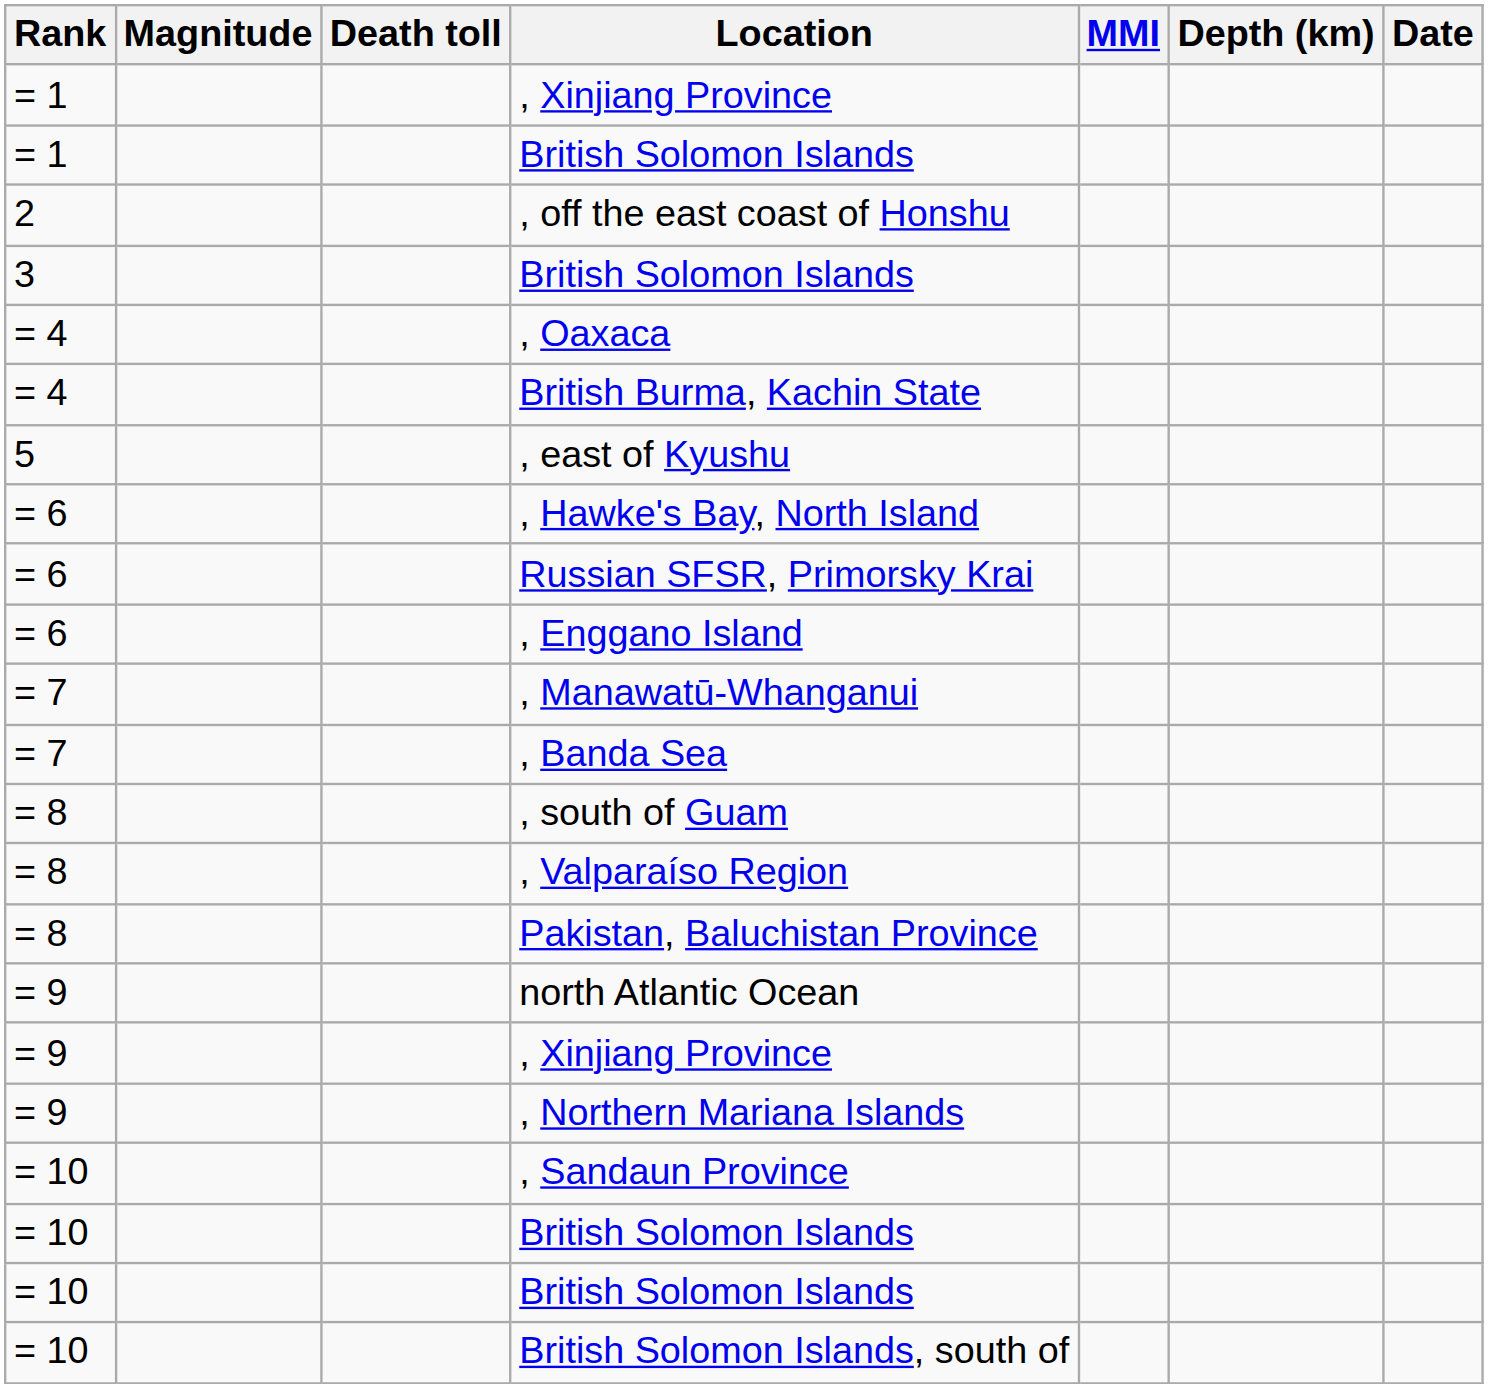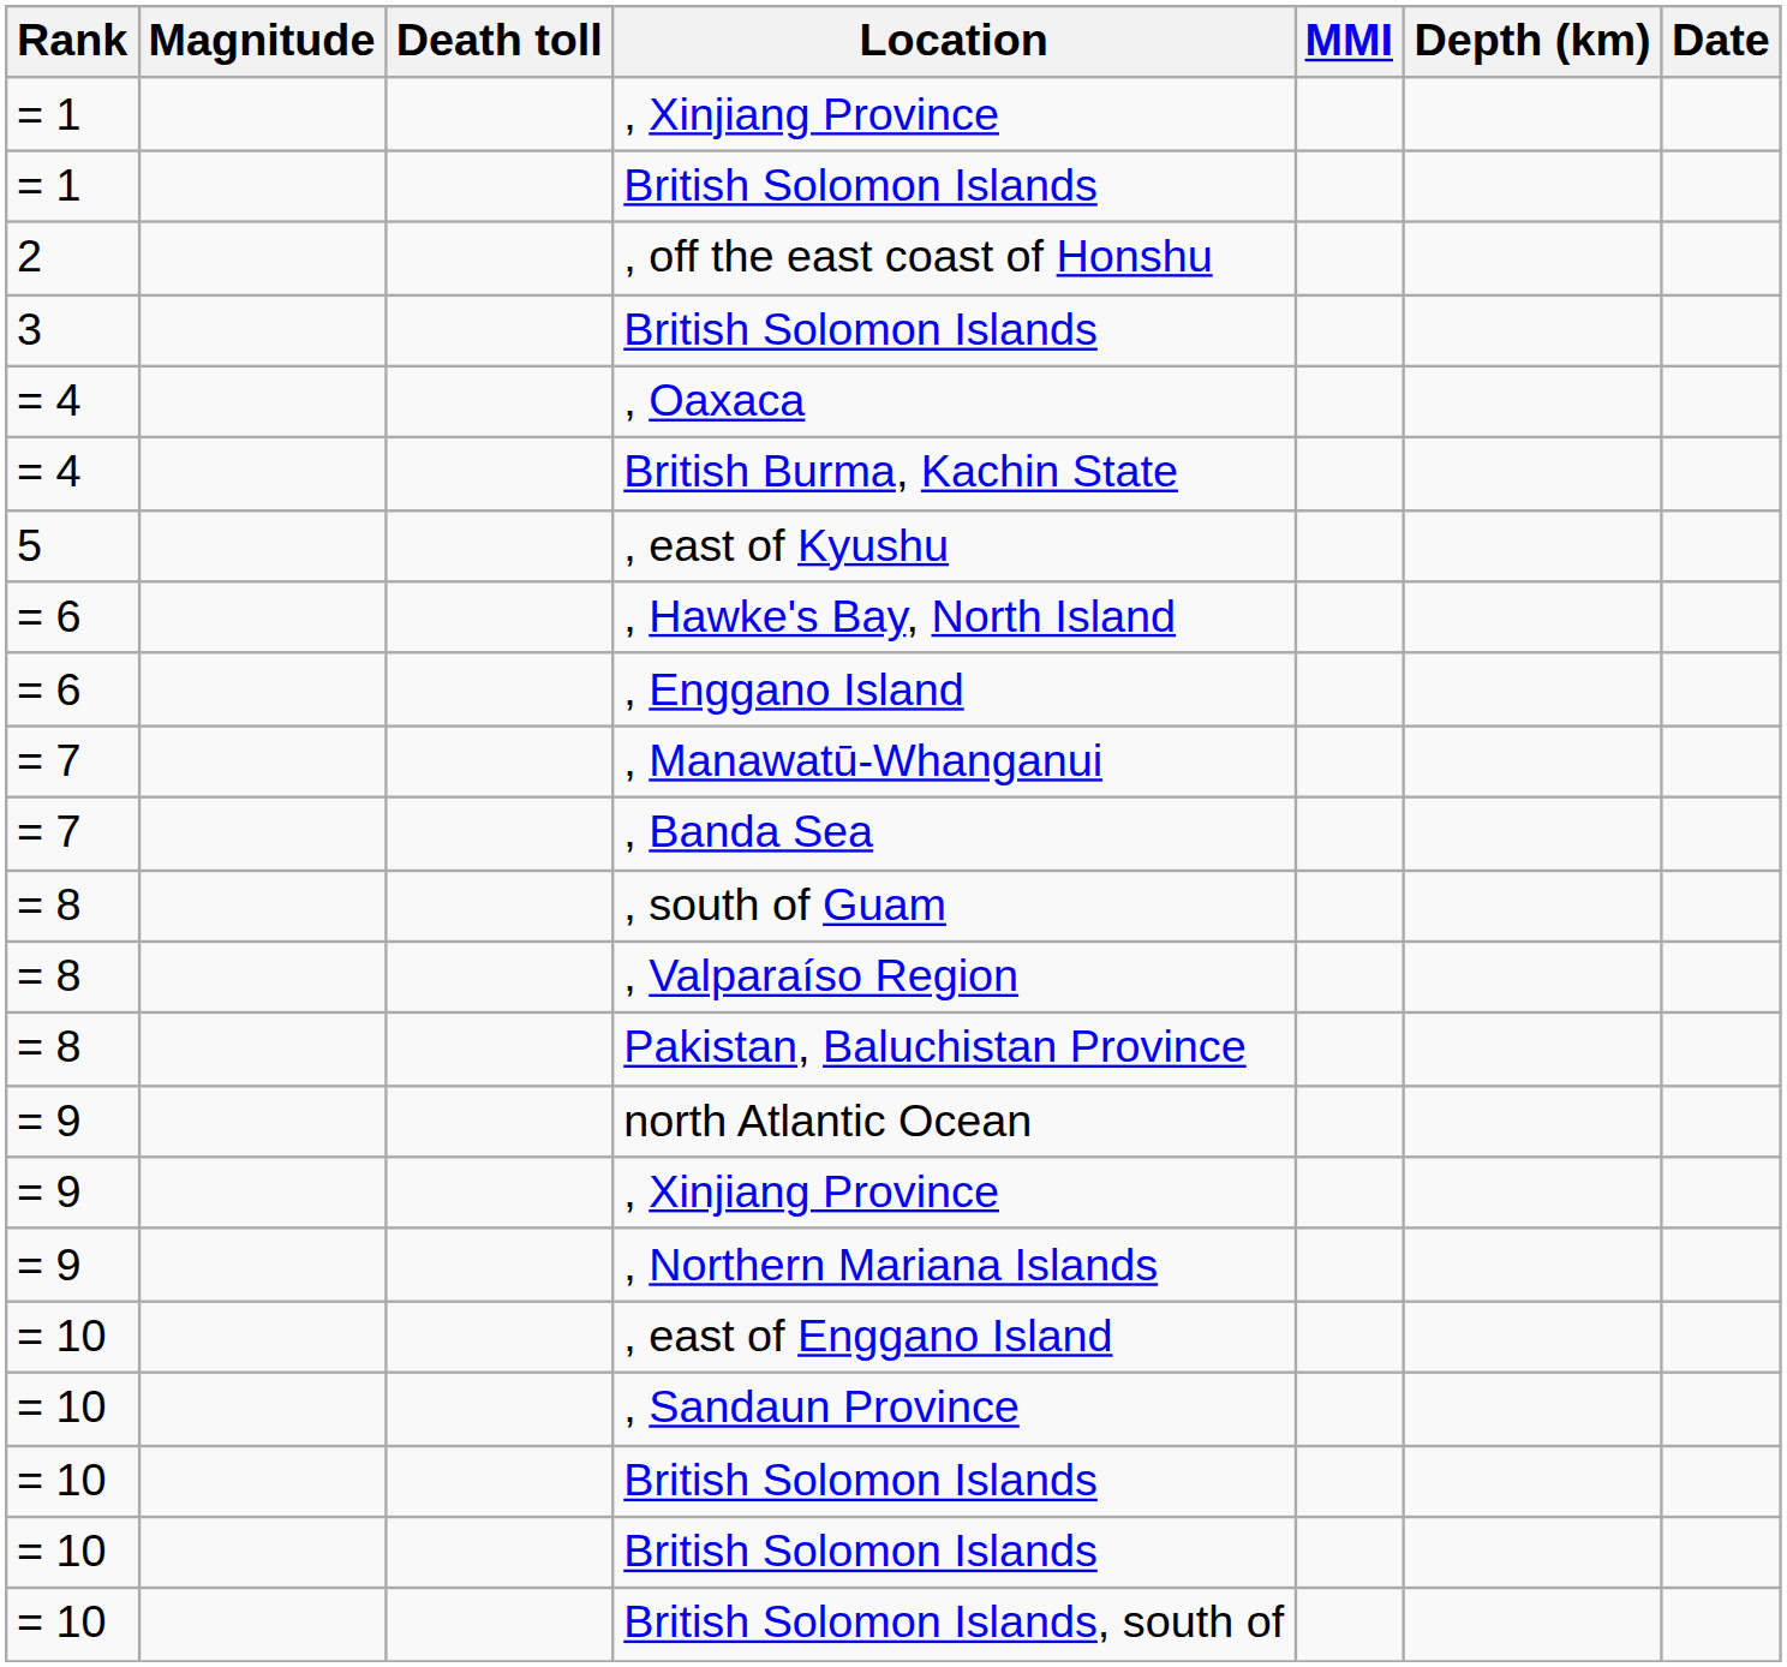- row: = 6 | Russian SFSR, Primorsky Krai
+ row: = 10 | , east of Enggano Island
